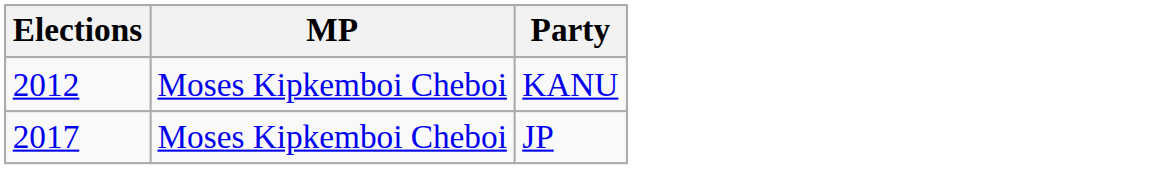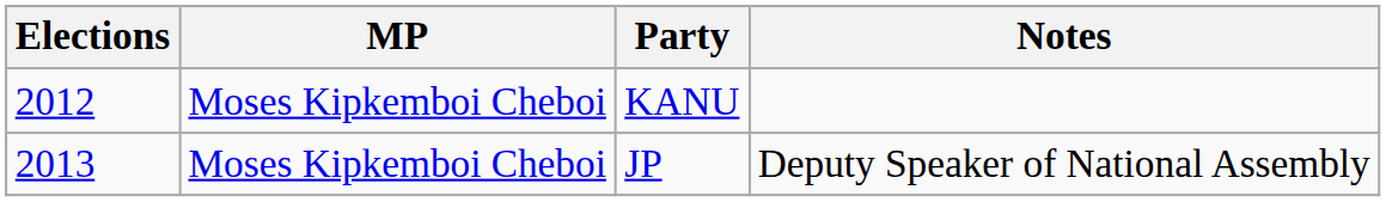+ column: Notes | Deputy Speaker of National Assembly
JP | Elections: 2017 -> 2013
